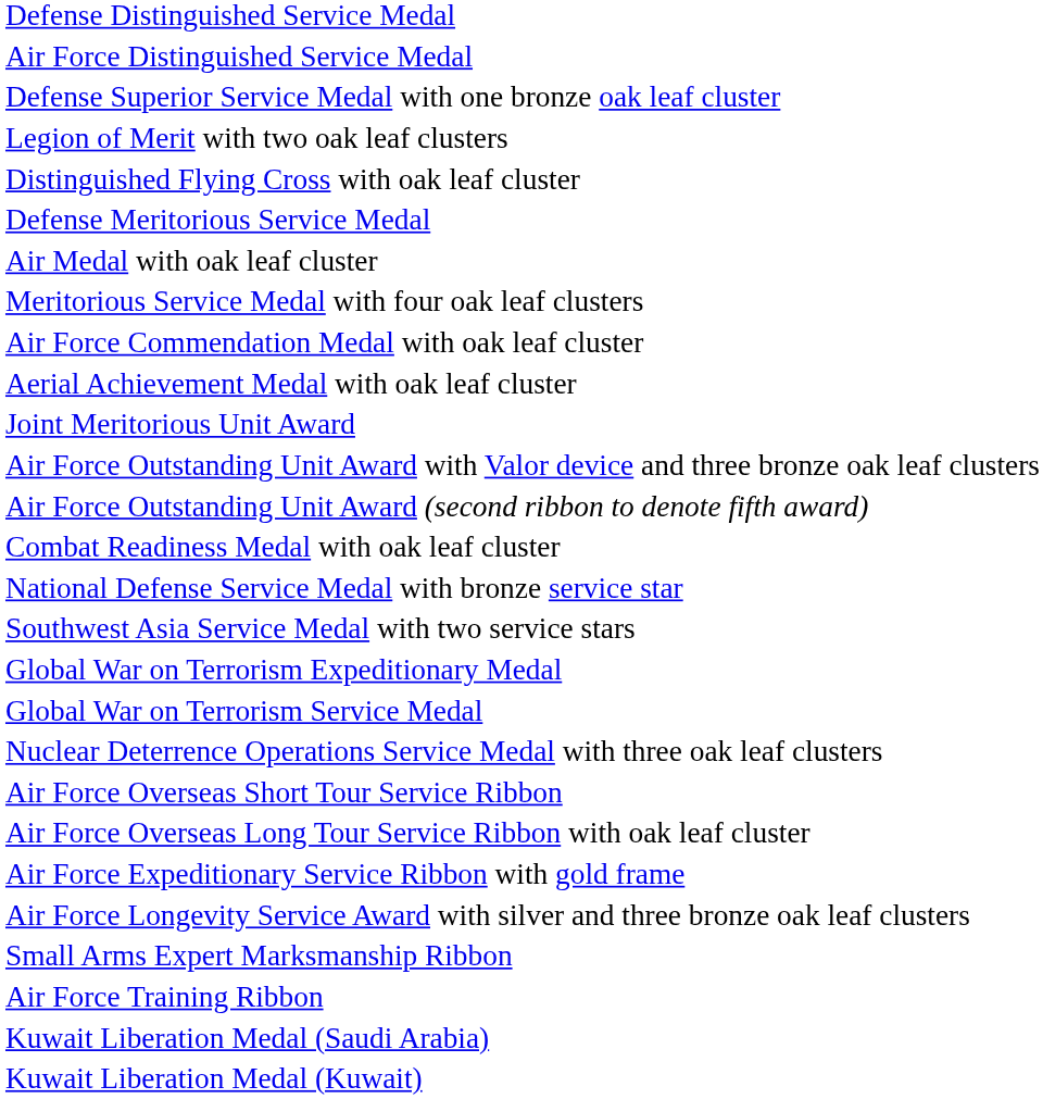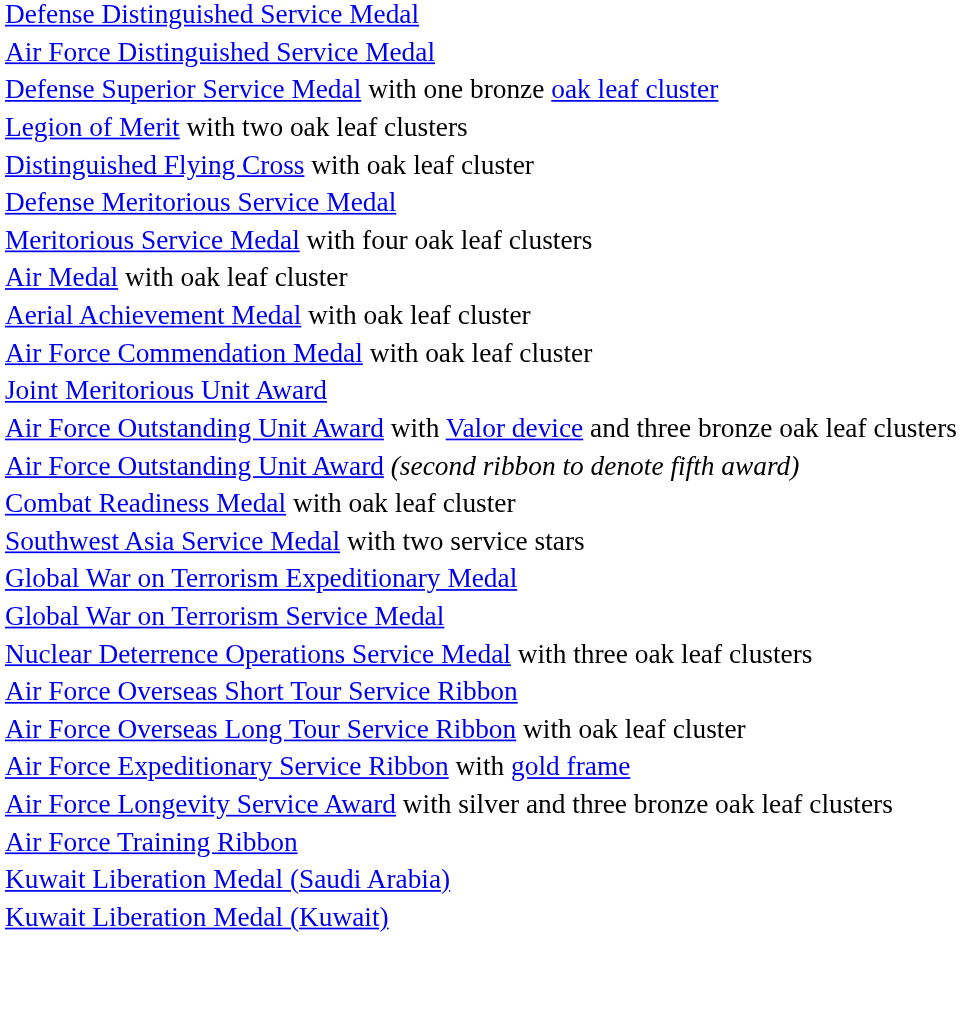rows swapped: Meritorious Service Medal with four oak leaf clusters <-> Air Medal with oak leaf cluster
rows swapped: Aerial Achievement Medal with oak leaf cluster <-> Air Force Commendation Medal with oak leaf cluster
- row: National Defense Service Medal with bronze service star
- row: Small Arms Expert Marksmanship Ribbon
